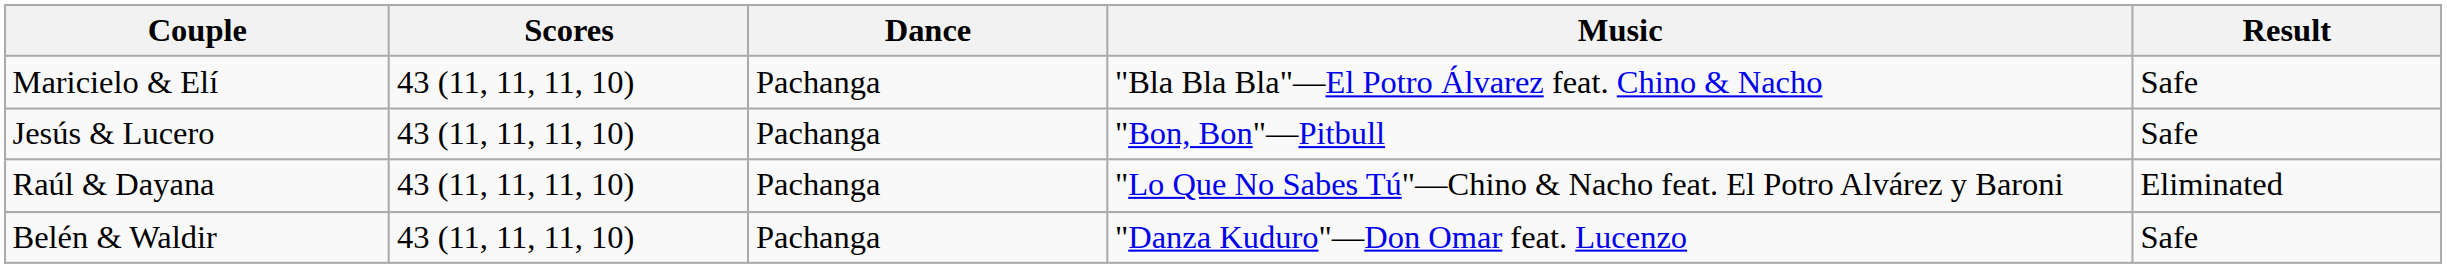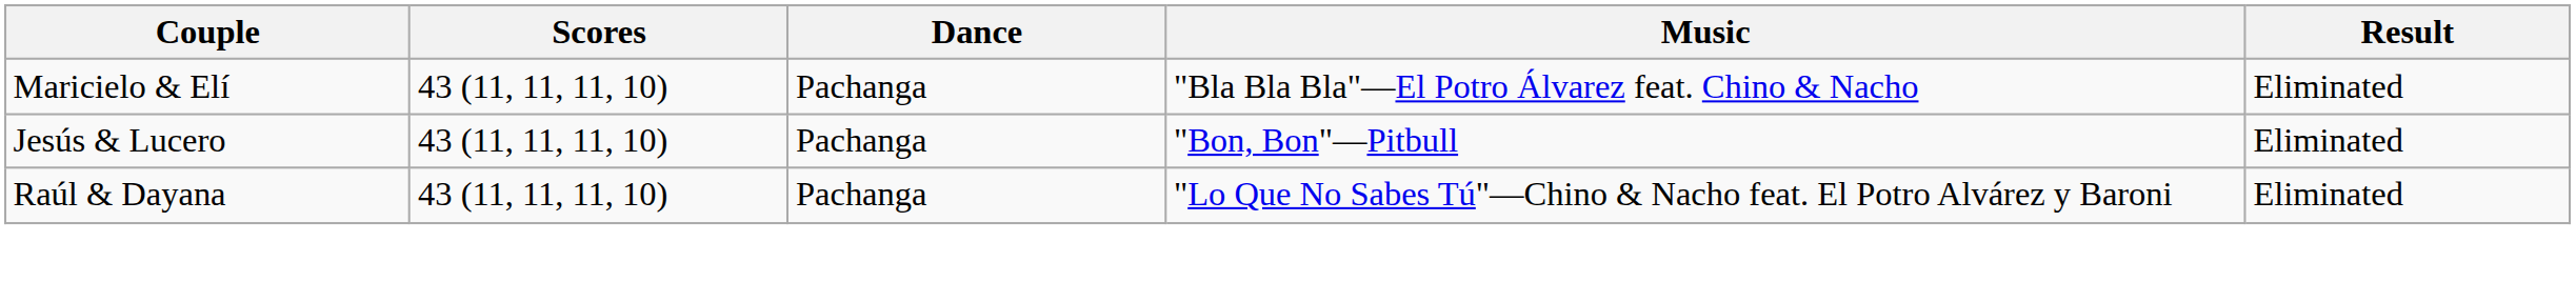Maricielo & Elí | Result: Safe -> Eliminated
Jesús & Lucero | Result: Safe -> Eliminated
- row: Belén & Waldir | 43 (11, 11, 11, 10) | Pachanga | "Danza Kuduro"—Don Omar feat. Lucenzo | Safe
